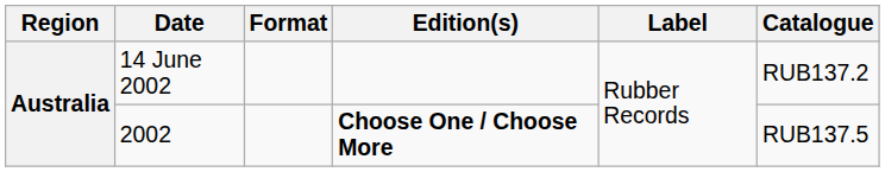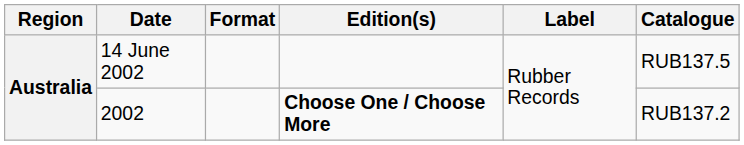14 June 2002 | Catalogue: RUB137.2 -> RUB137.5
2002 | Catalogue: RUB137.5 -> RUB137.2
